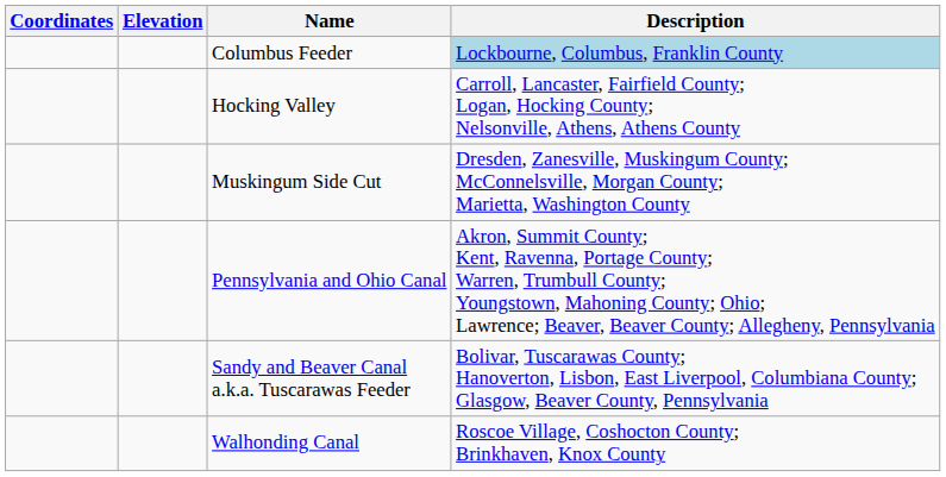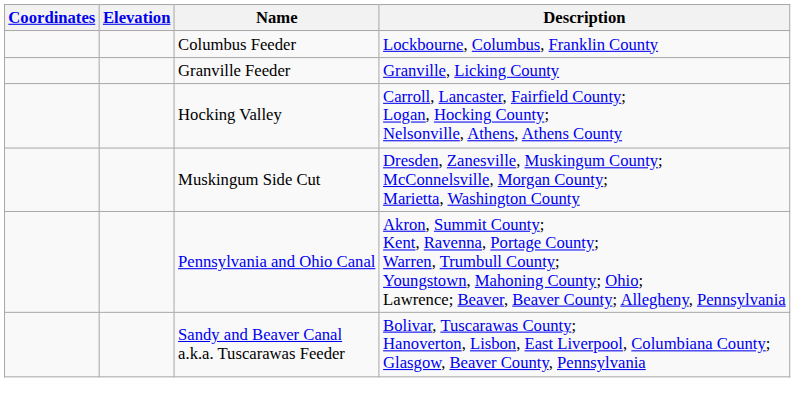Columbus Feeder | Description: lightblue background -> no background
+ row: Granville Feeder | Granville, Licking County
- row: Walhonding Canal | Roscoe Village, Coshocton County; Brinkhaven, Knox County
